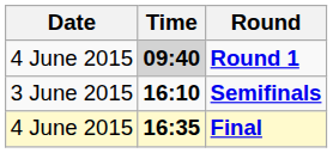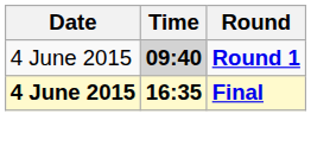- row: 3 June 2015 | 16:10 | Semifinals
Final | Date: normal -> bold
